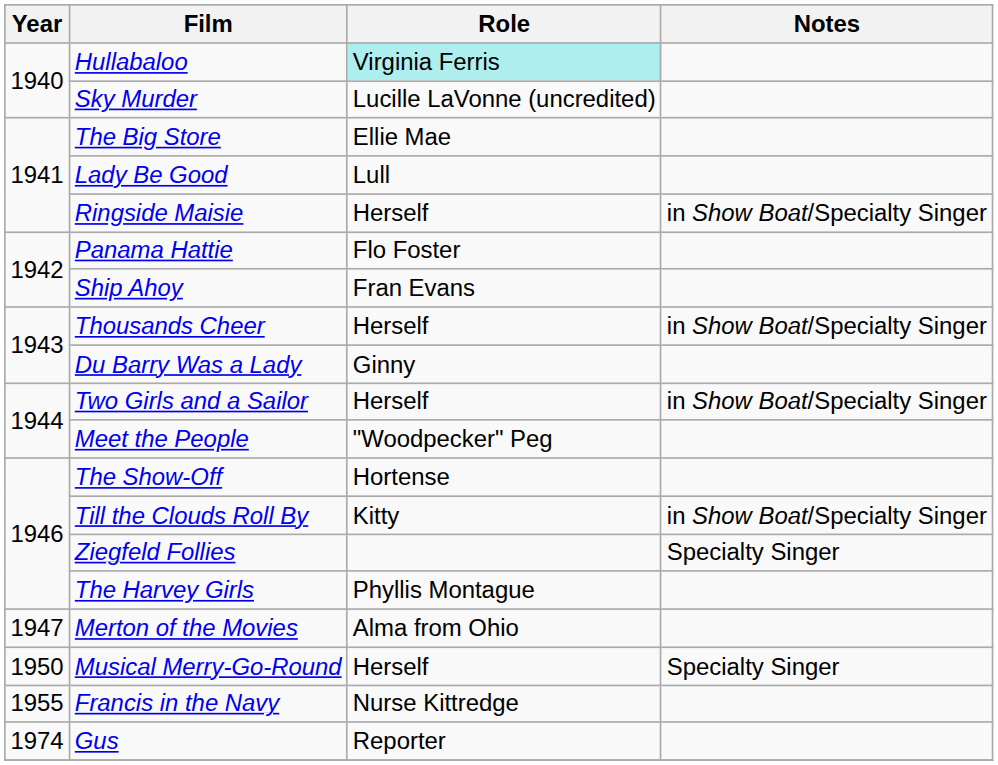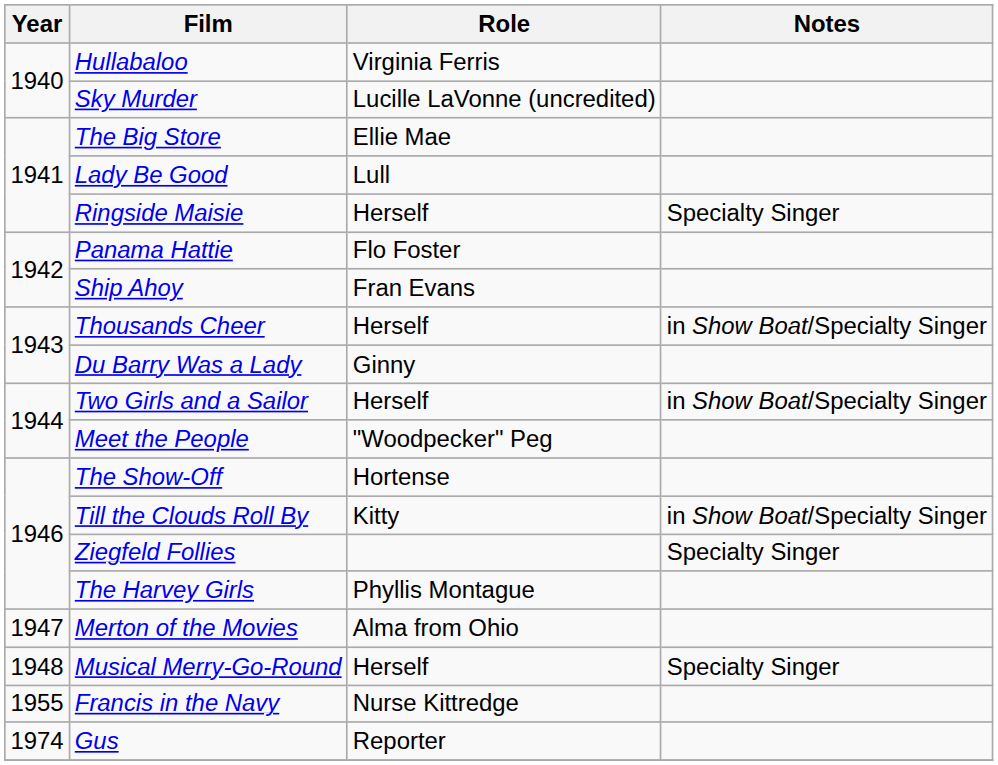Hullabaloo | Role: paleturquoise background -> no background
Ringside Maisie | Notes: in Show Boat/Specialty Singer -> Specialty Singer
Musical Merry-Go-Round | Year: 1950 -> 1948
